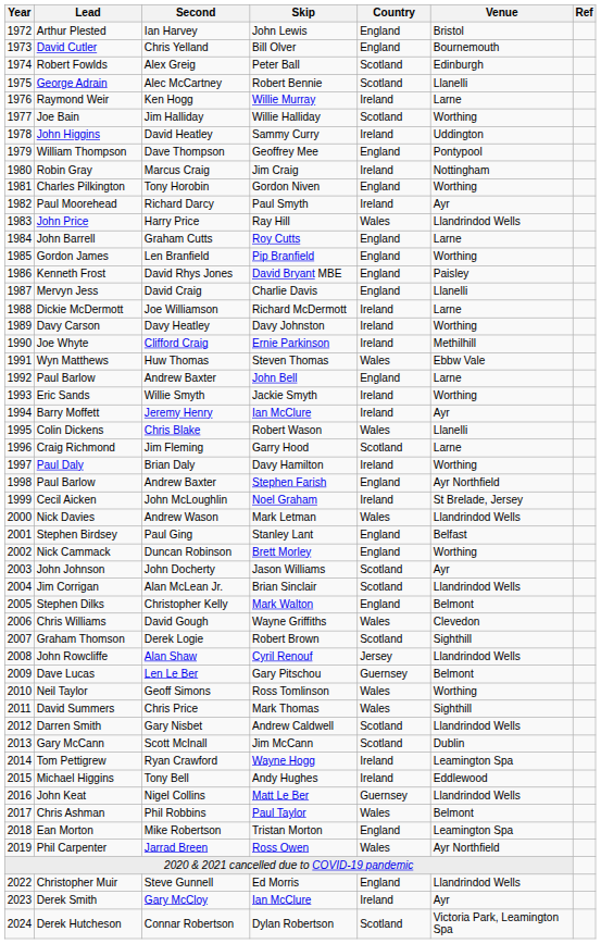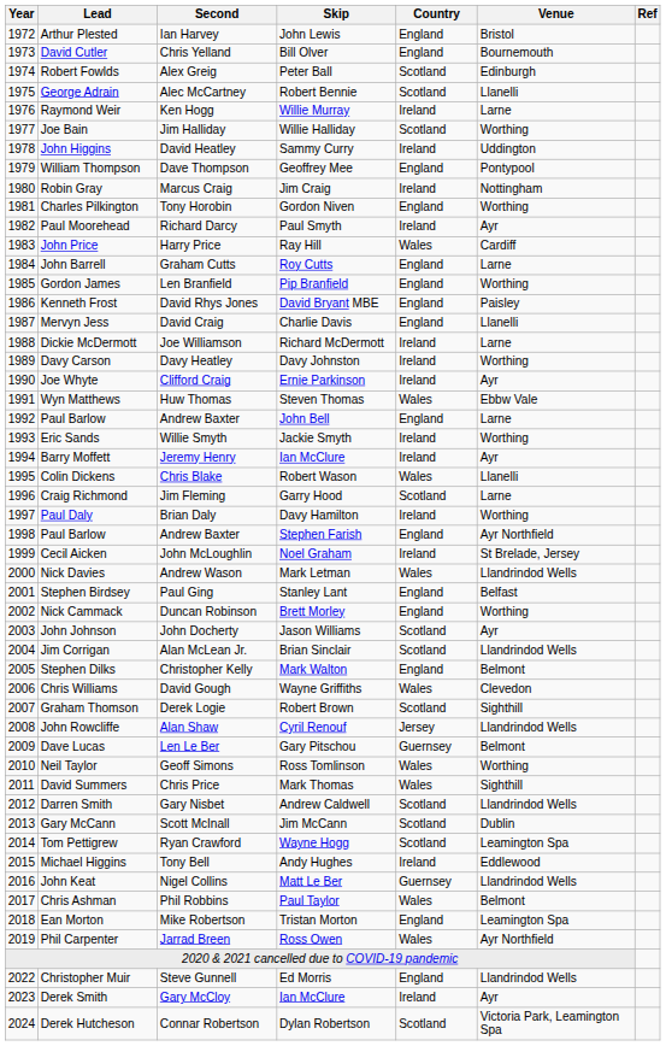John Price | Venue: Llandrindod Wells -> Cardiff
Joe Whyte | Venue: Methilhill -> Ayr
Tom Pettigrew | Country: Ireland -> Scotland
